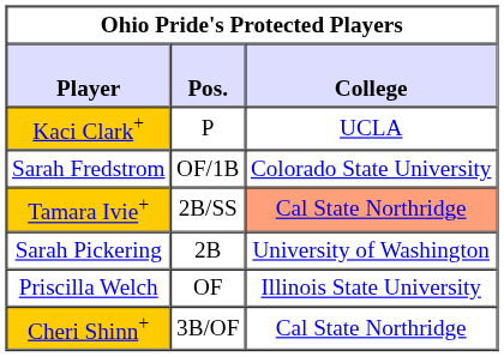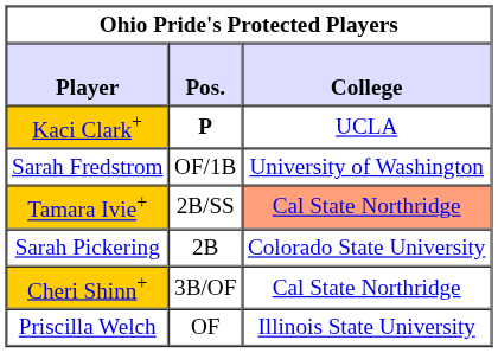Kaci Clark+ | Pos.: normal -> bold
Sarah Fredstrom | College: Colorado State University -> University of Washington
Sarah Pickering | College: University of Washington -> Colorado State University
rows swapped: Cheri Shinn+ <-> Priscilla Welch
